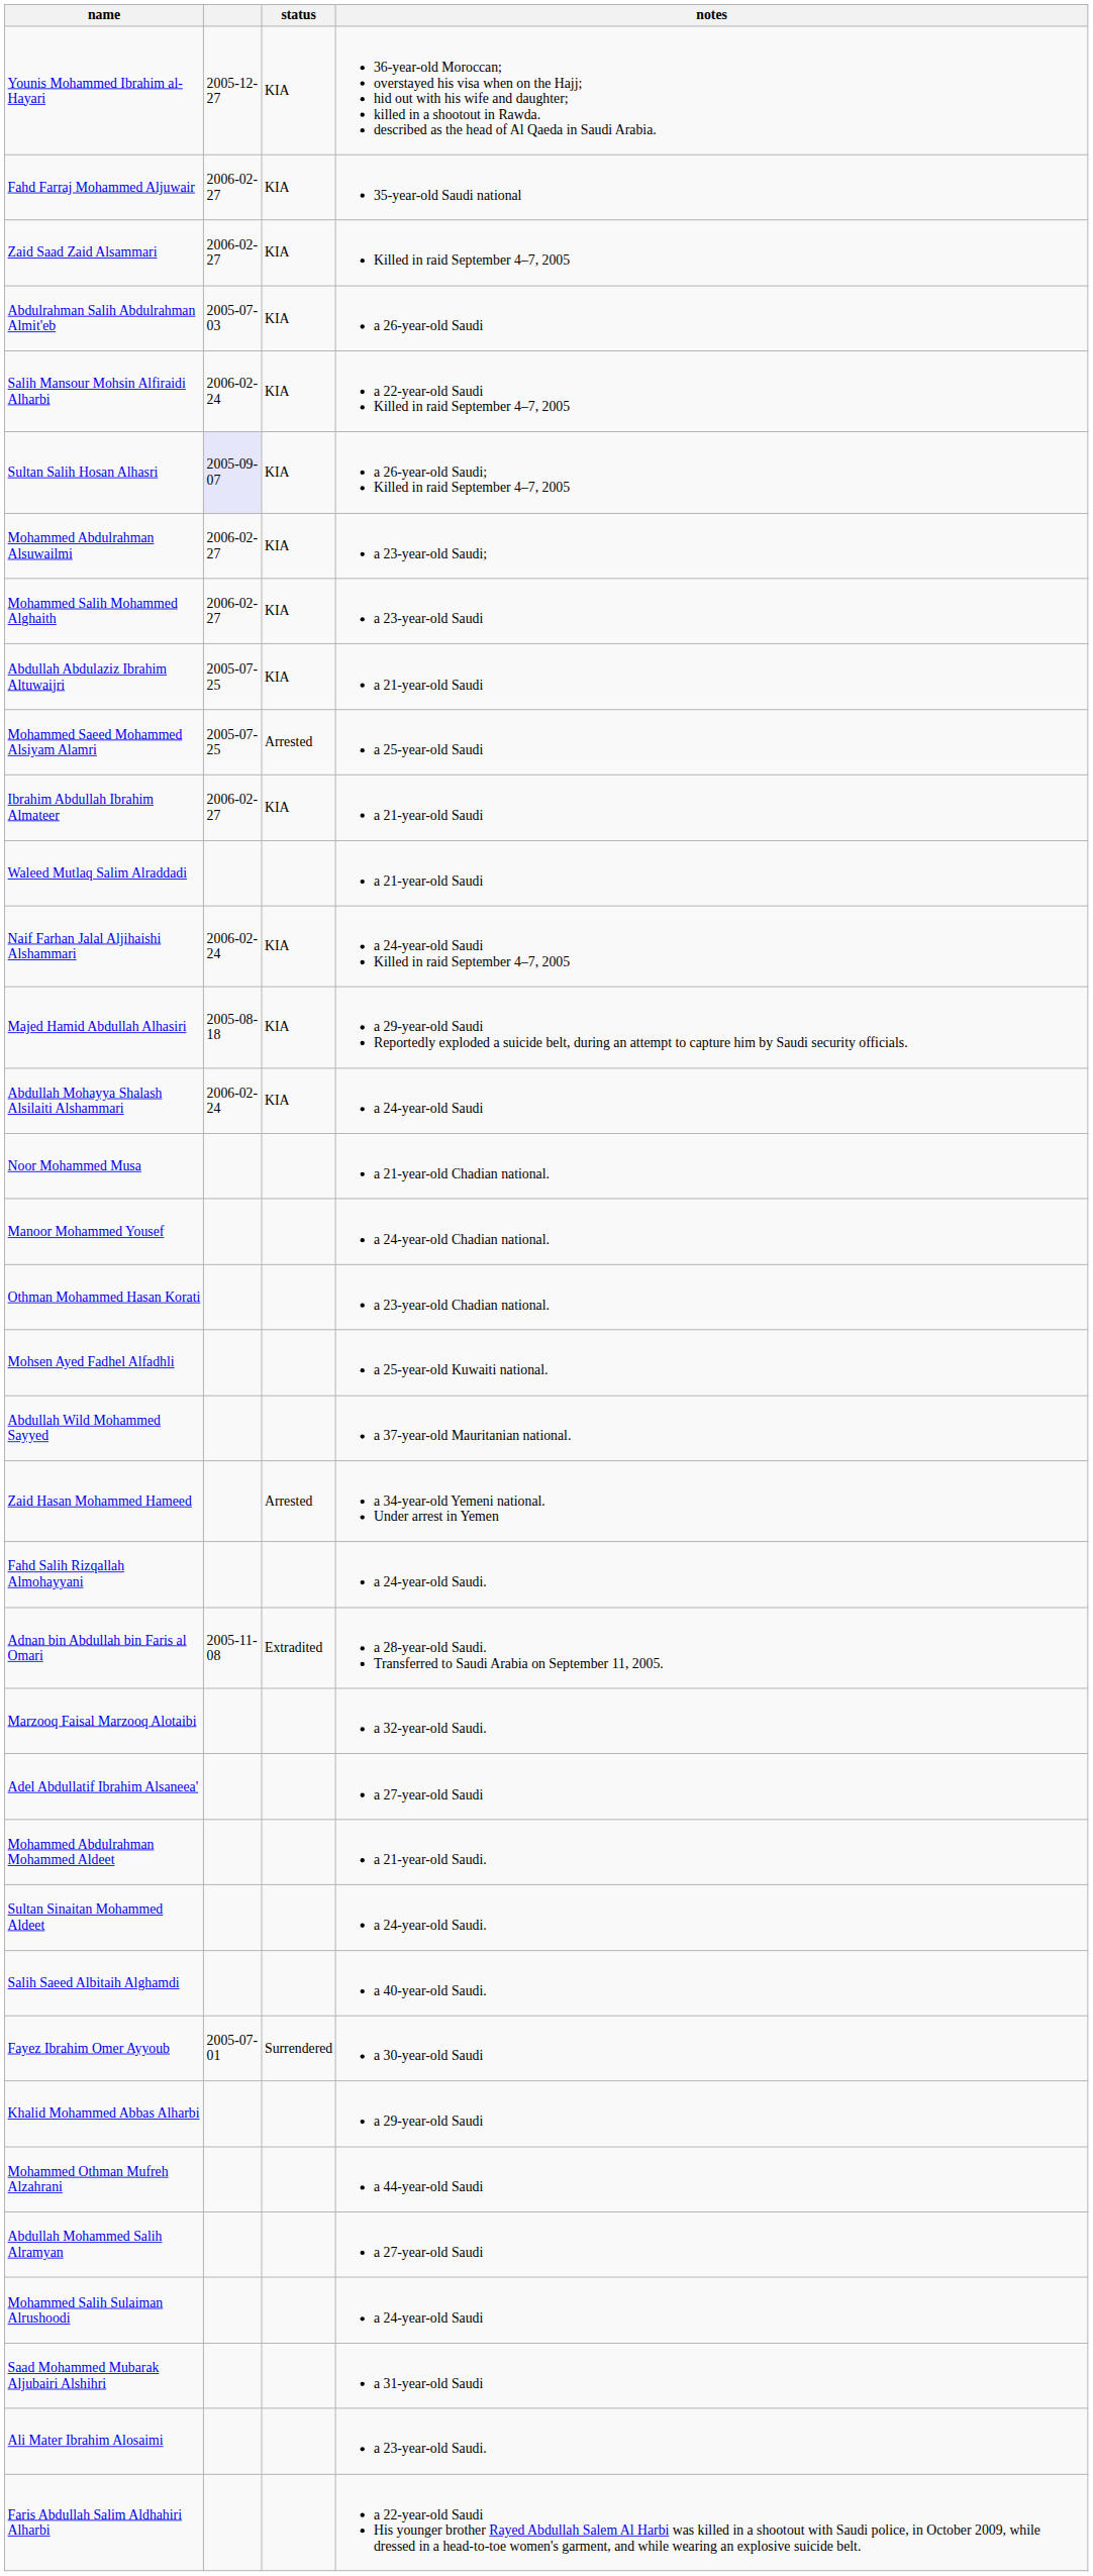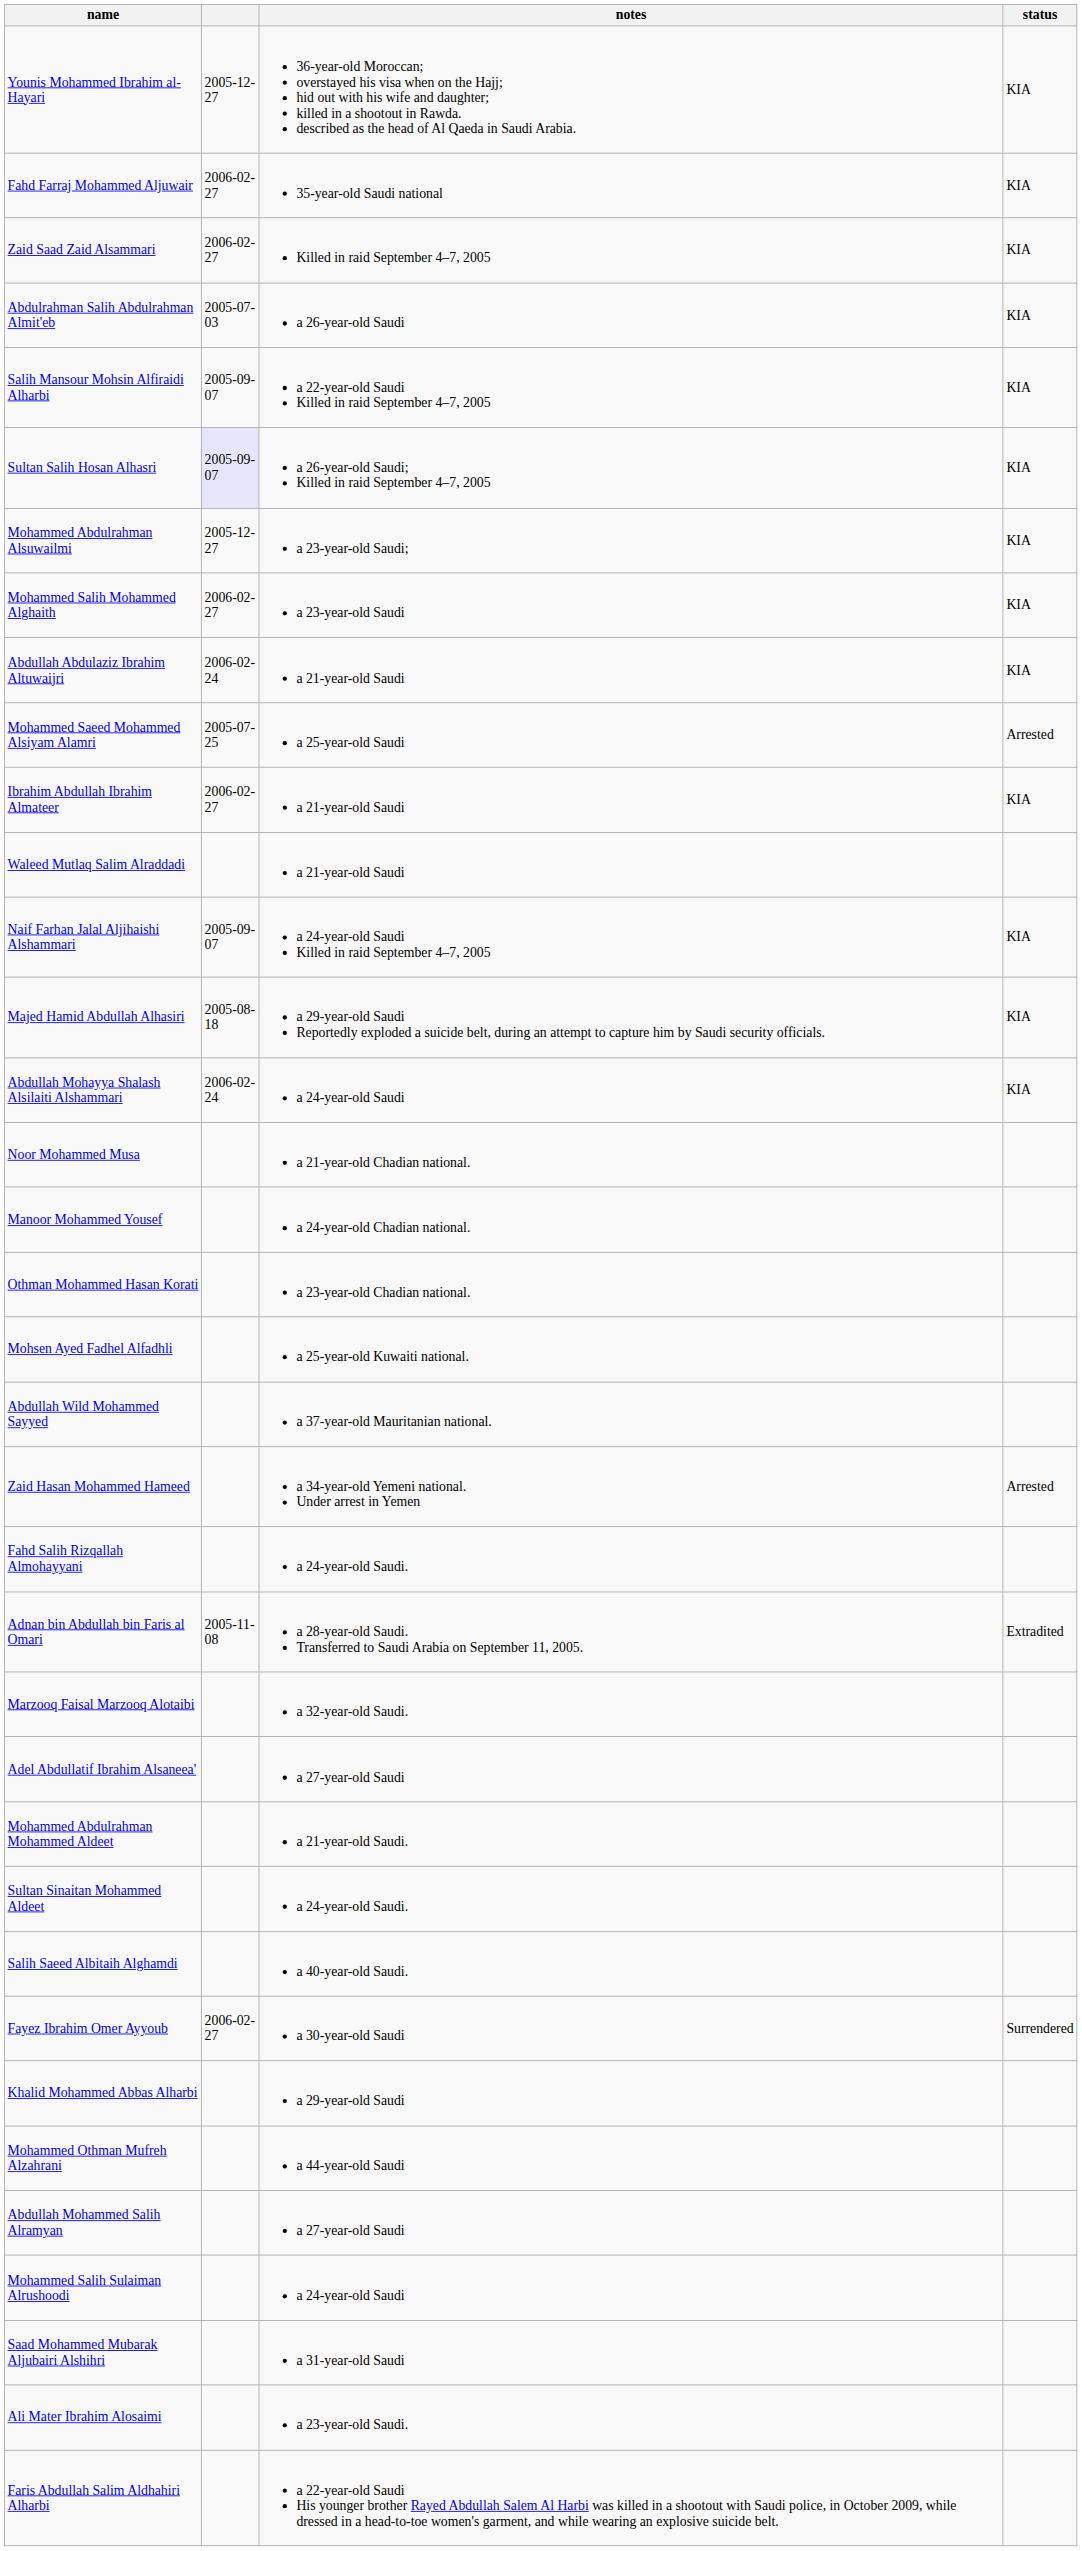columns swapped: status <-> notes
Salih Mansour Mohsin Alfiraidi Alharbi | column 2: 2006-02-24 -> 2005-09-07
Mohammed Abdulrahman Alsuwailmi | column 2: 2006-02-27 -> 2005-12-27
Abdullah Abdulaziz Ibrahim Altuwaijri | column 2: 2005-07-25 -> 2006-02-24
Naif Farhan Jalal Aljihaishi Alshammari | column 2: 2006-02-24 -> 2005-09-07
Fayez Ibrahim Omer Ayyoub | column 2: 2005-07-01 -> 2006-02-27
